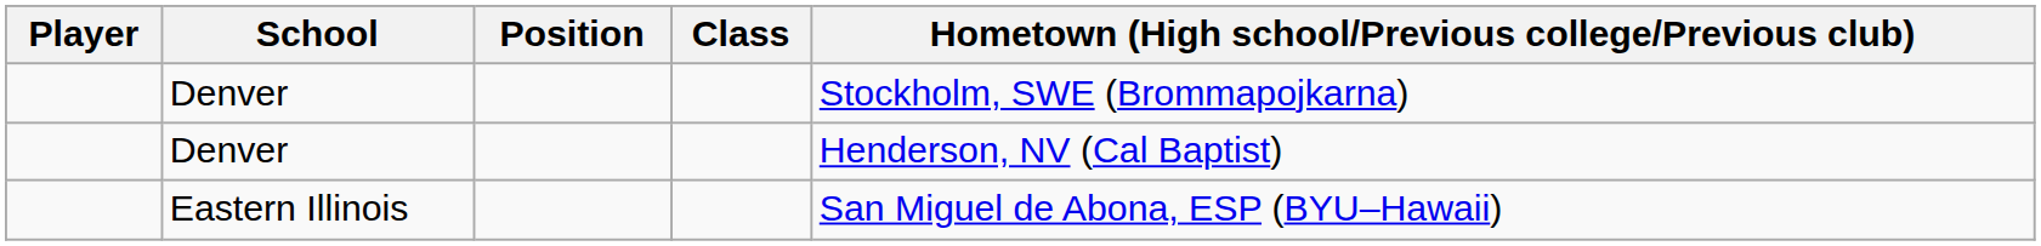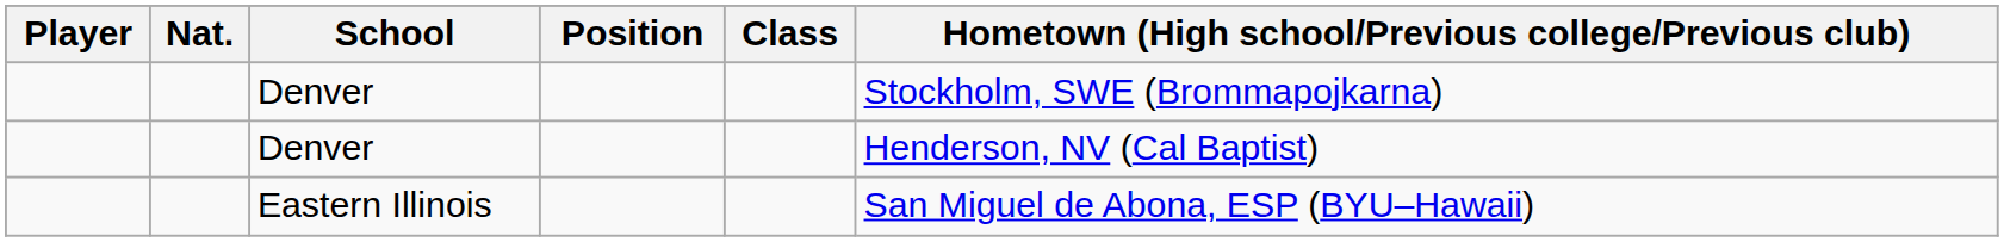+ column: Nat.
